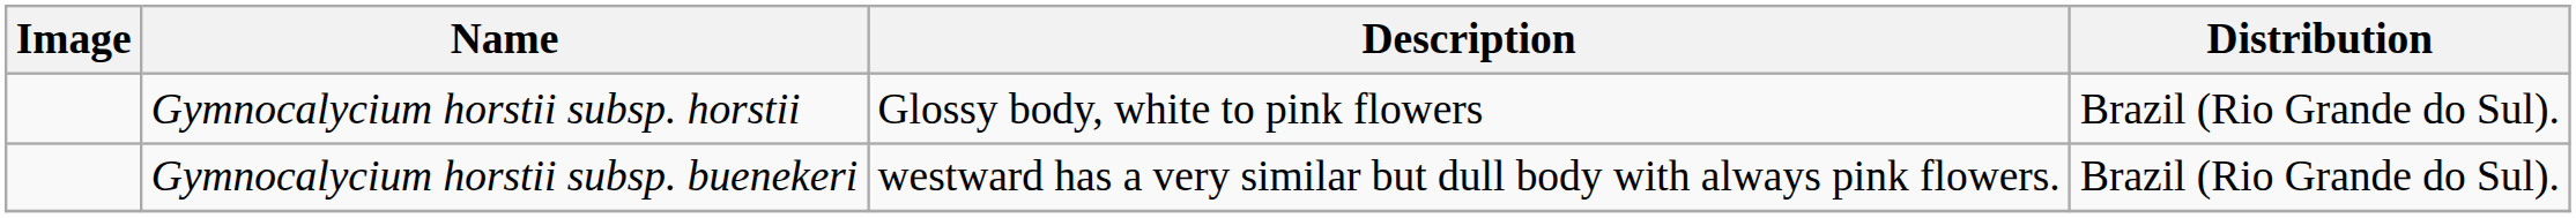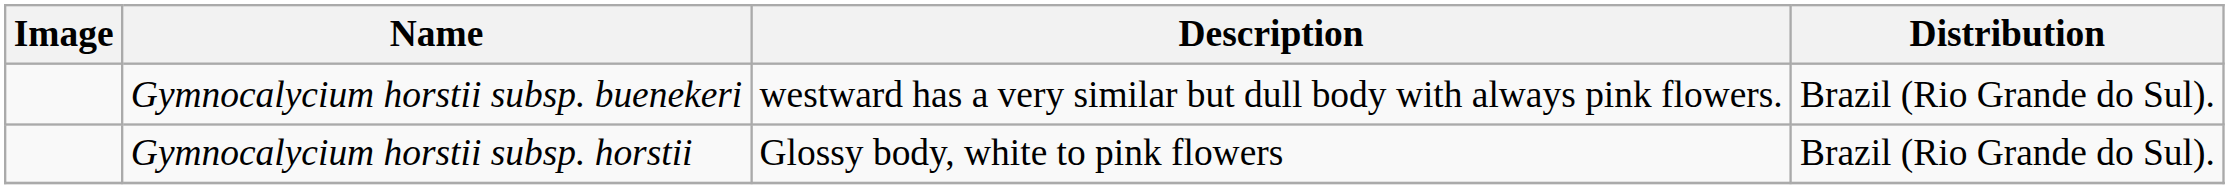rows swapped: Gymnocalycium horstii subsp. buenekeri <-> Gymnocalycium horstii subsp. horstii
